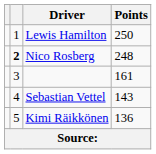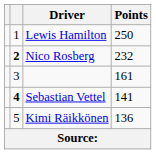Nico Rosberg | Points: 248 -> 232
Sebastian Vettel | column 2: normal -> bold
Sebastian Vettel | Points: 143 -> 141
